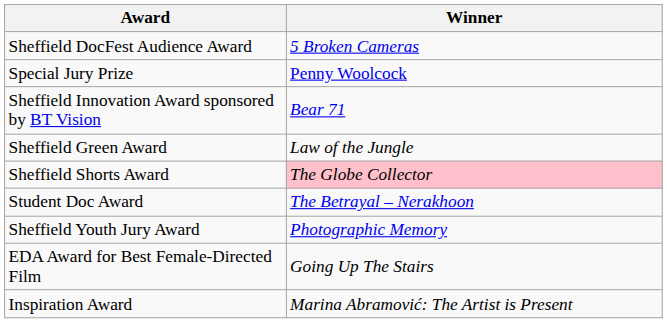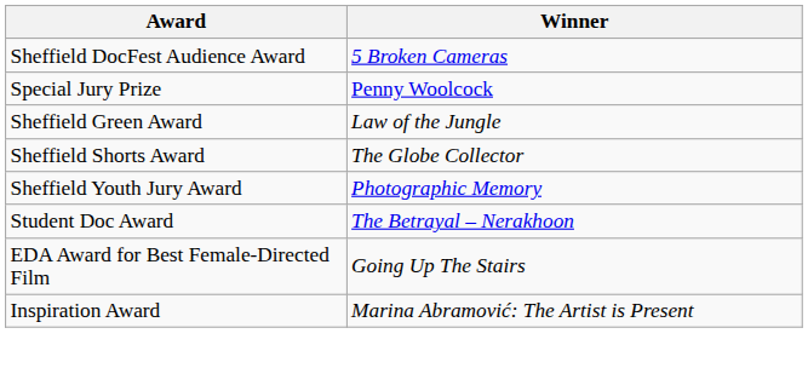- row: Sheffield Innovation Award sponsored by BT Vision | Bear 71
Sheffield Shorts Award | Winner: pink background -> no background
rows swapped: Sheffield Youth Jury Award <-> Student Doc Award
